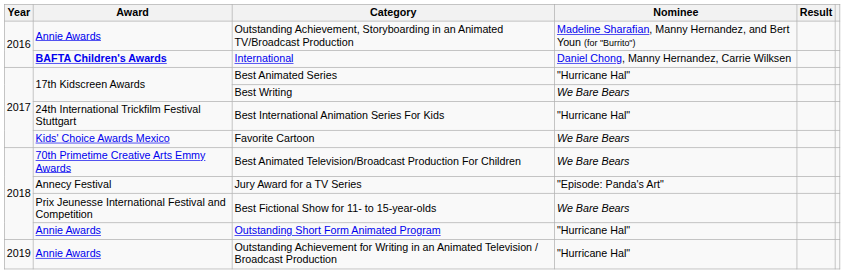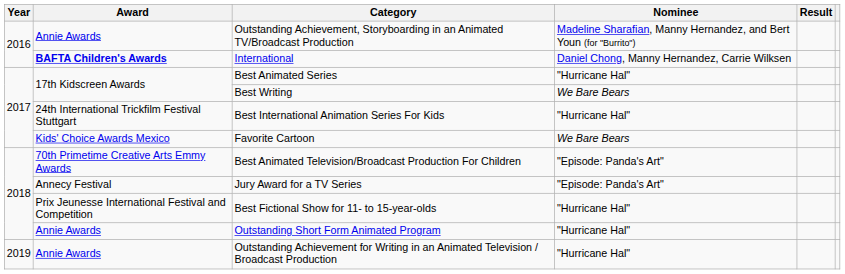Best Animated Television/Broadcast Production For Children | Nominee: We Bare Bears -> "Episode: Panda's Art"
Best Fictional Show for 11- to 15-year-olds | Nominee: We Bare Bears -> "Hurricane Hal"
